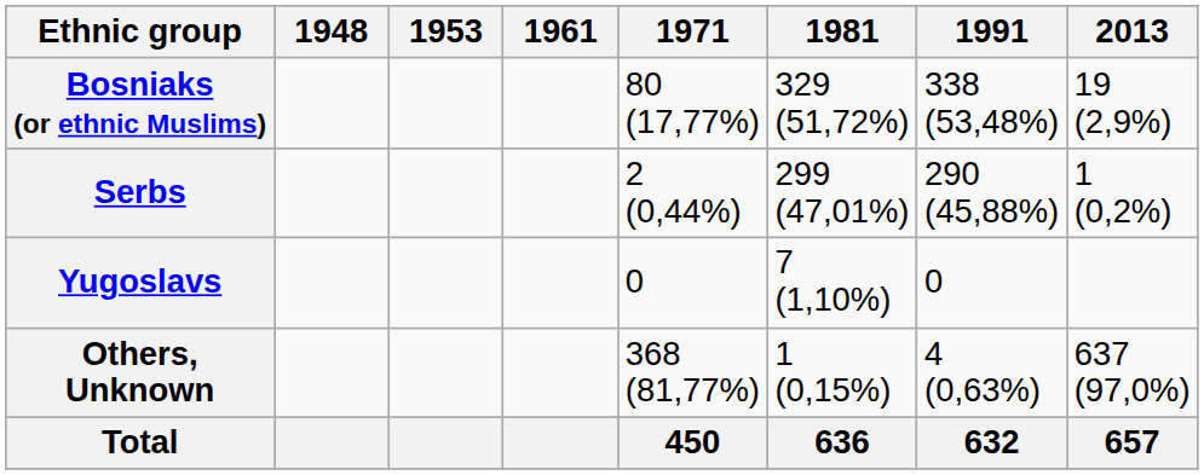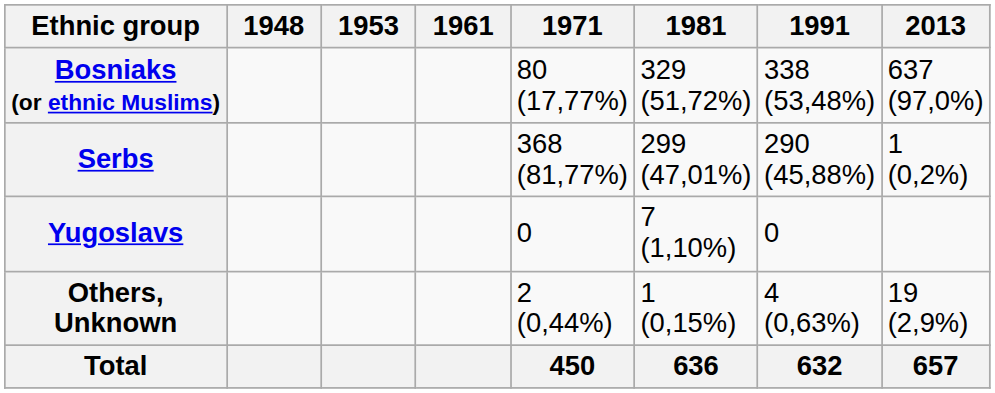Bosniaks (or ethnic Muslims) | 2013: 19 (2,9%) -> 637 (97,0%)
Serbs | 1971: 2 (0,44%) -> 368 (81,77%)
Others, Unknown | 1971: 368 (81,77%) -> 2 (0,44%)
Others, Unknown | 2013: 637 (97,0%) -> 19 (2,9%)
